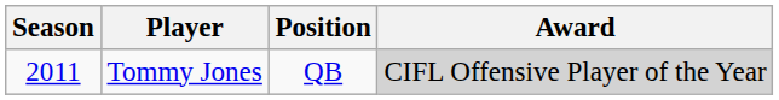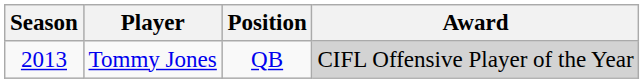Tommy Jones | Season: 2011 -> 2013
